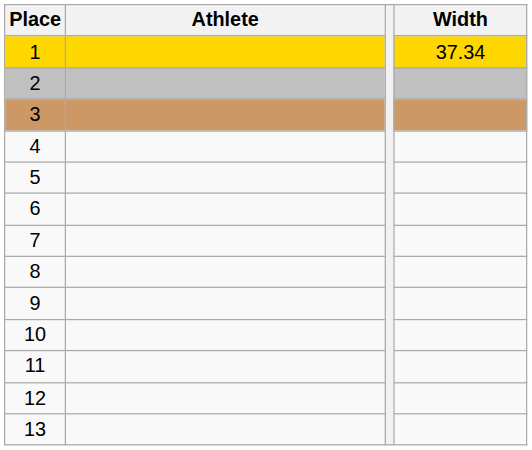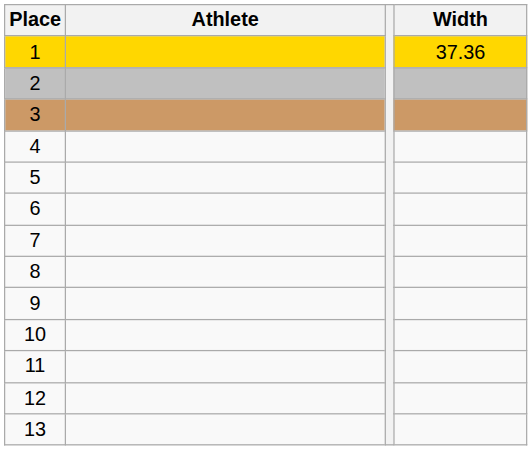1 | Width: 37.34 -> 37.36
